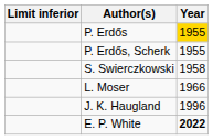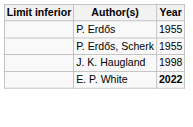P. Erdős | Year: gold background -> no background
- row: S. Swierczkowski | 1958
- row: L. Moser | 1966
J. K. Haugland | Year: 1996 -> 1998
